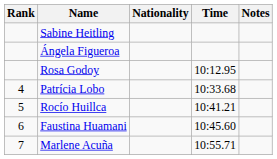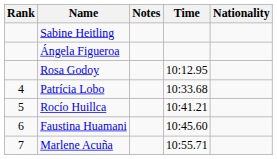columns swapped: Nationality <-> Notes
